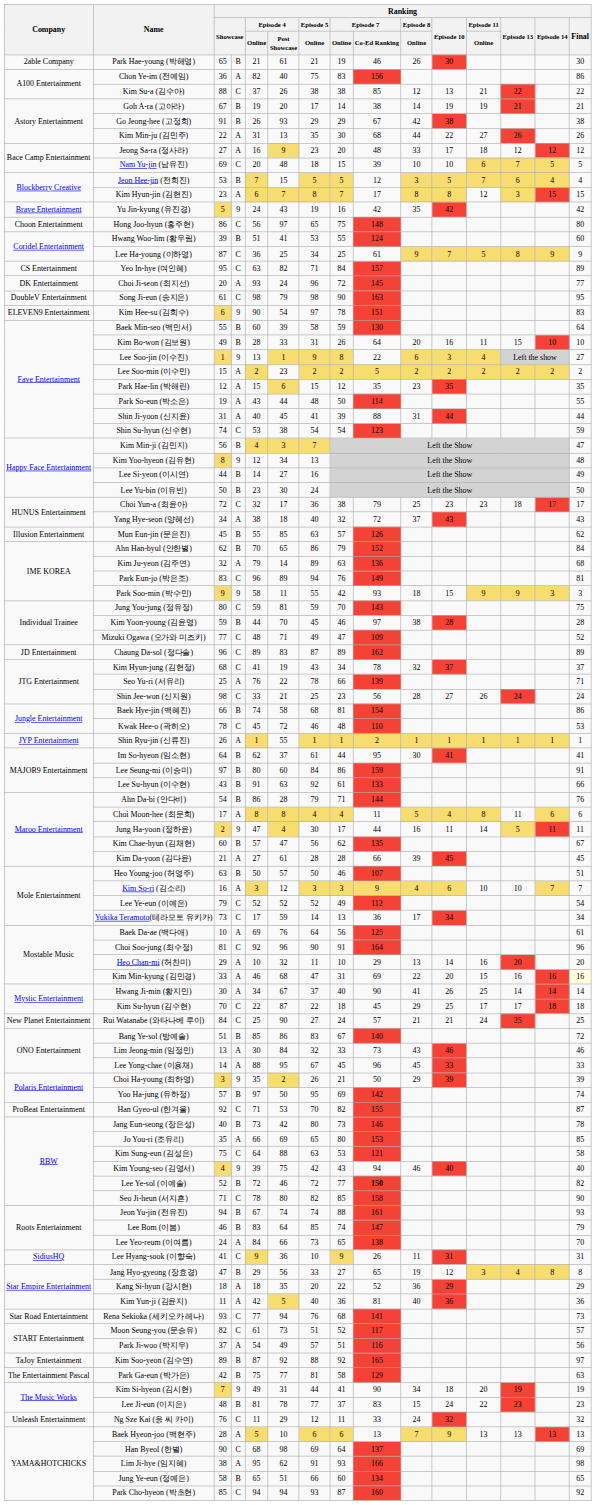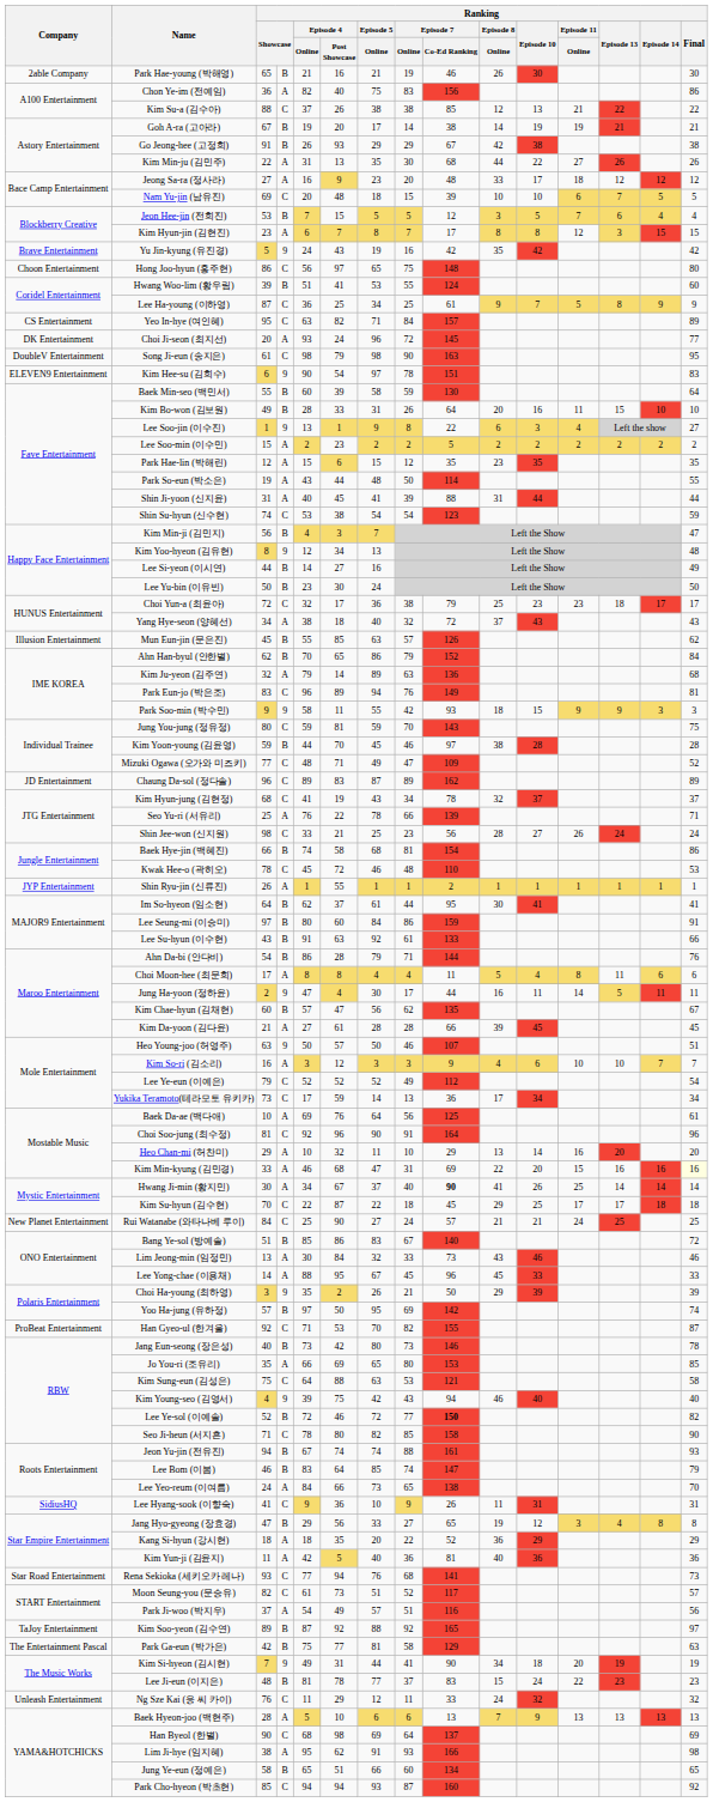Park Hae-young (박해영) | Ranking / Episode 4 / Post Showcase: 61 -> 16
Heo Young-joo (허영주) | column 4: B -> 9
Hwang Ji-min (황지민) | Ranking / Episode 7 / Co-Ed Ranking: normal -> bold
